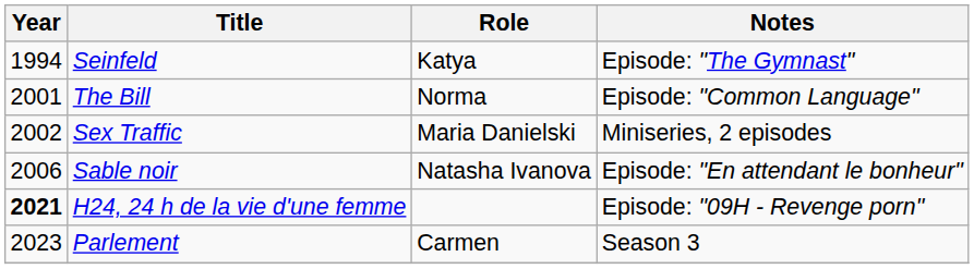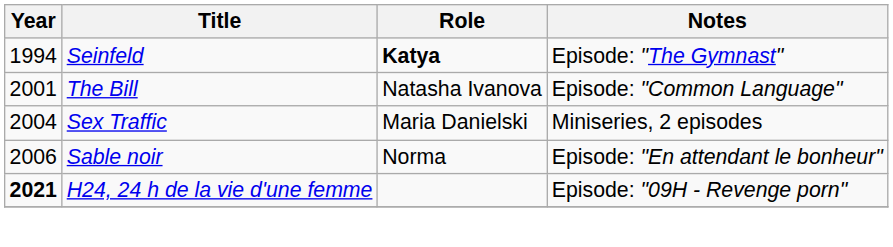Seinfeld | Role: normal -> bold
The Bill | Role: Norma -> Natasha Ivanova
Sex Traffic | Year: 2002 -> 2004
Sable noir | Role: Natasha Ivanova -> Norma
- row: 2023 | Parlement | Carmen | Season 3
